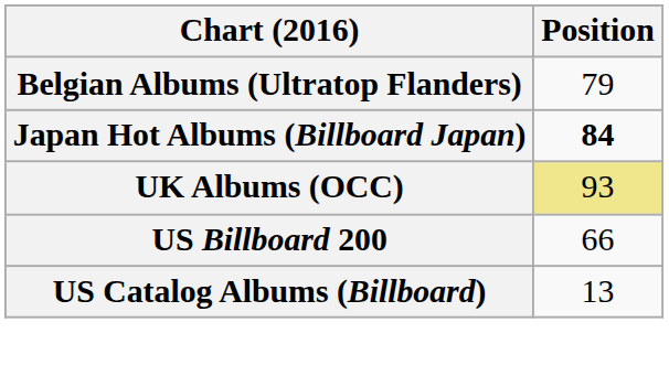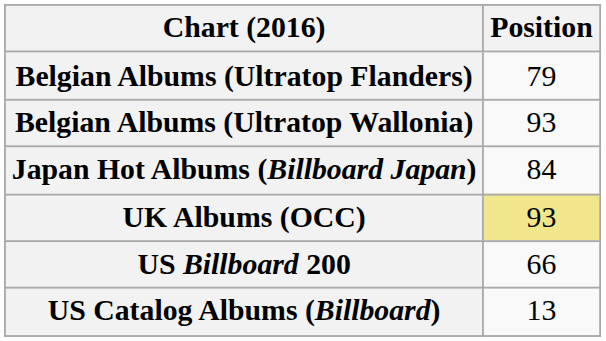+ row: Belgian Albums (Ultratop Wallonia) | 93
Japan Hot Albums (Billboard Japan) | Position: bold -> normal
